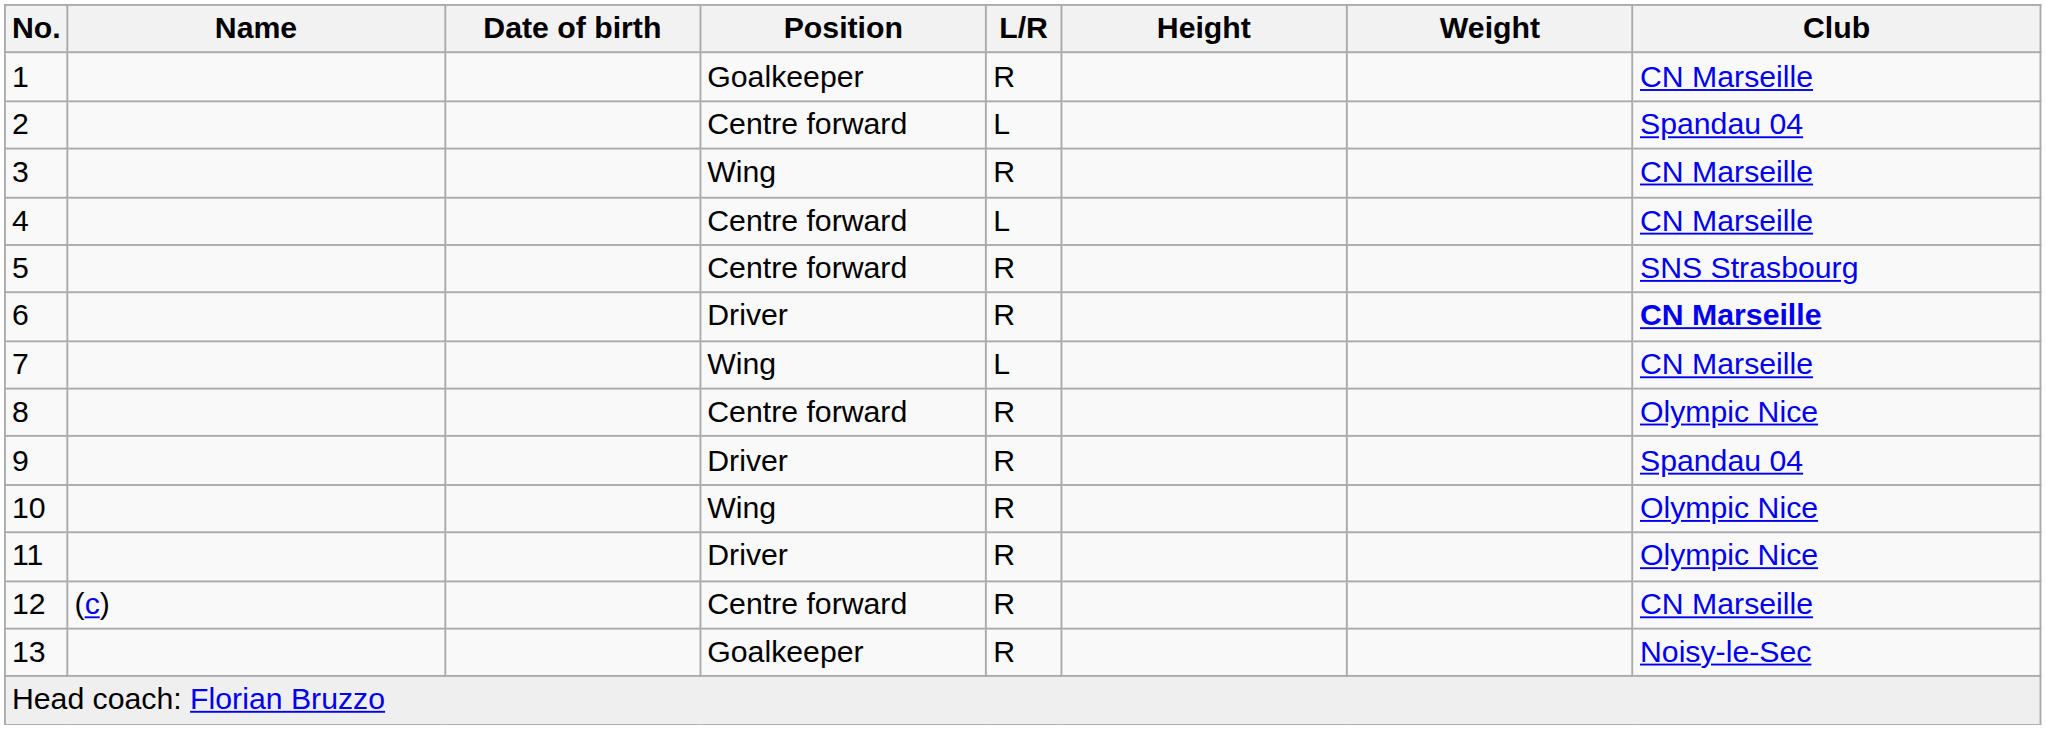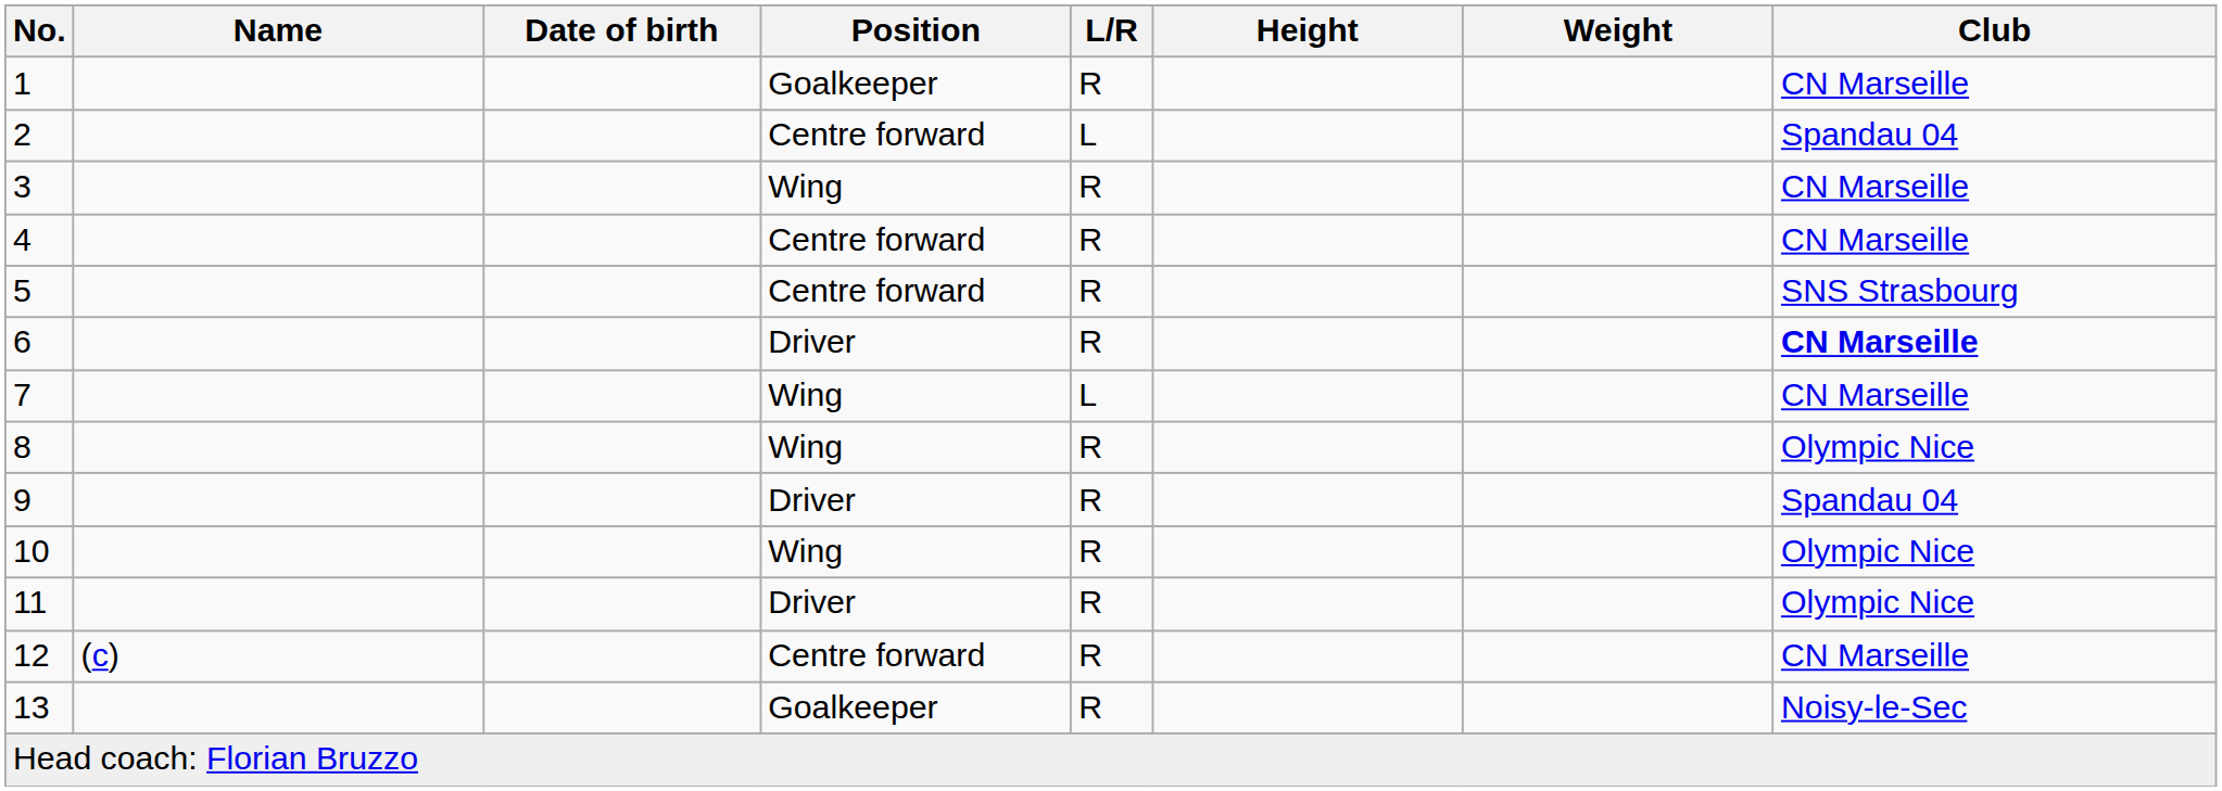4 | L/R: L -> R
8 | Position: Centre forward -> Wing
